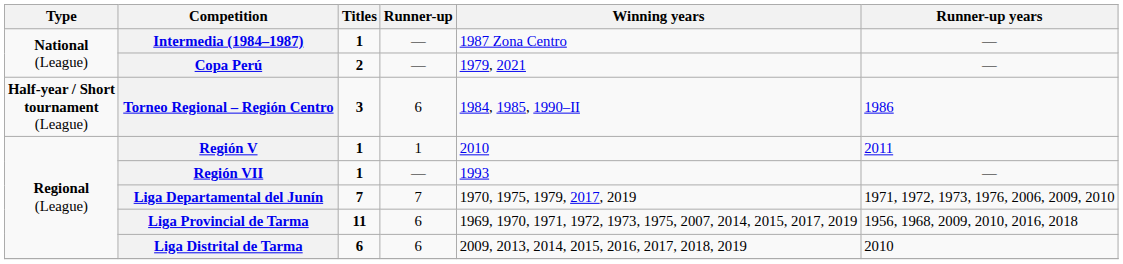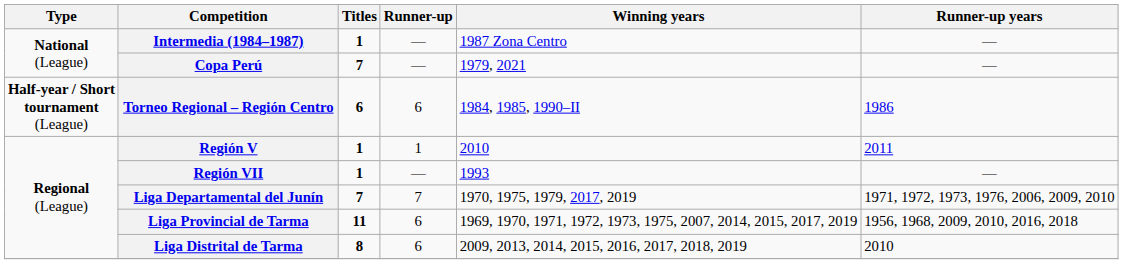Copa Perú | Titles: 2 -> 7
Torneo Regional – Región Centro | Titles: 3 -> 6
Liga Distrital de Tarma | Titles: 6 -> 8
